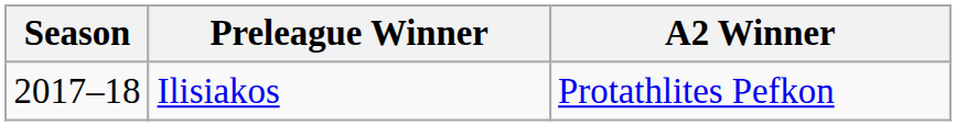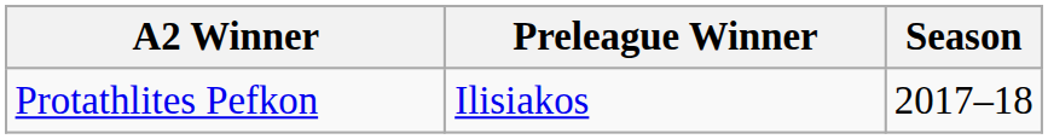columns swapped: Season <-> A2 Winner
